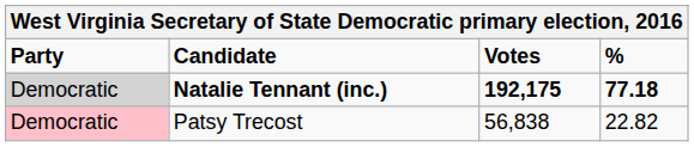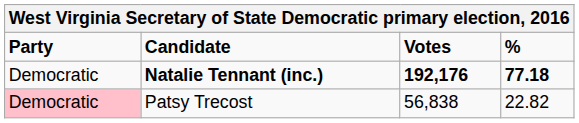Natalie Tennant (inc.) | Party: lightgrey background -> no background
Natalie Tennant (inc.) | Votes: 192,175 -> 192,176
